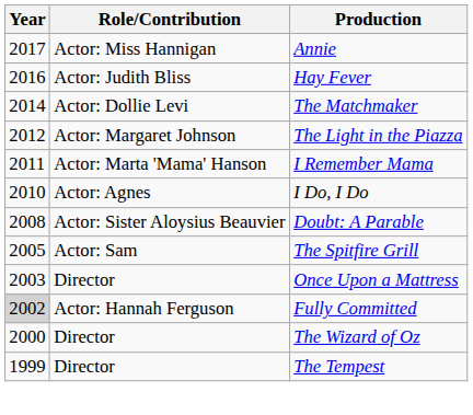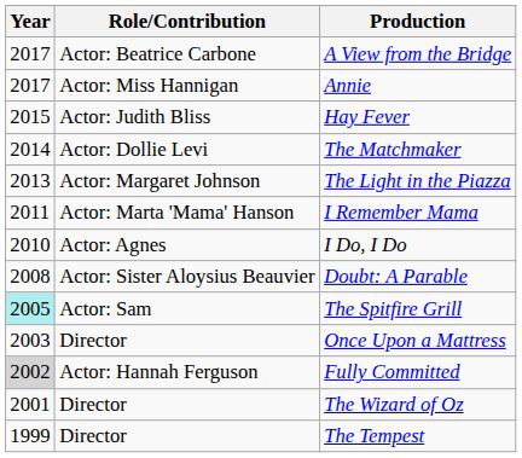+ row: 2017 | Actor: Beatrice Carbone | A View from the Bridge
Hay Fever | Year: 2016 -> 2015
The Light in the Piazza | Year: 2012 -> 2013
The Spitfire Grill | Year: no background -> paleturquoise background
The Wizard of Oz | Year: 2000 -> 2001
